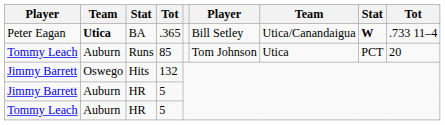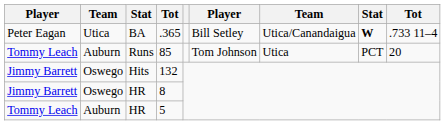BA | column 2: bold -> normal
Jimmy Barrett / HR | column 2: Auburn -> Oswego
Jimmy Barrett / HR | column 4: 5 -> 8
